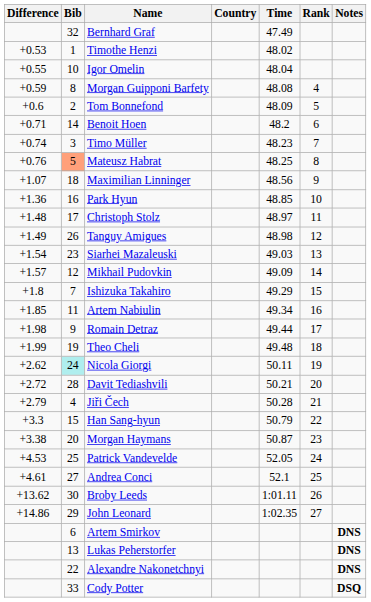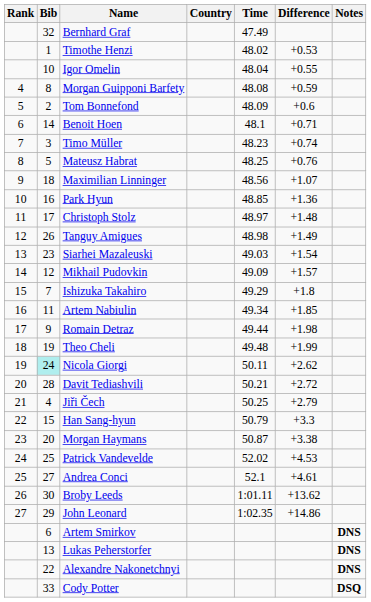columns swapped: Rank <-> Difference
Benoit Hoen | Time: 48.2 -> 48.1
Mateusz Habrat | Bib: lightsalmon background -> no background
Jiři Čech | Time: 50.28 -> 50.25
Patrick Vandevelde | Time: 52.05 -> 52.02
